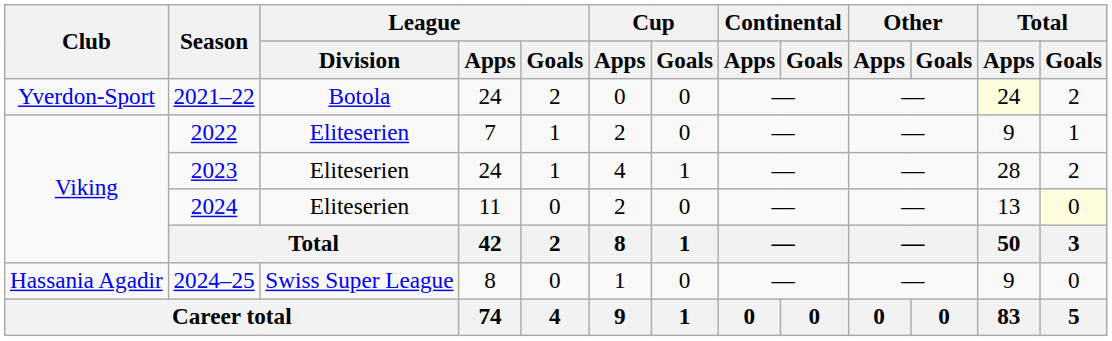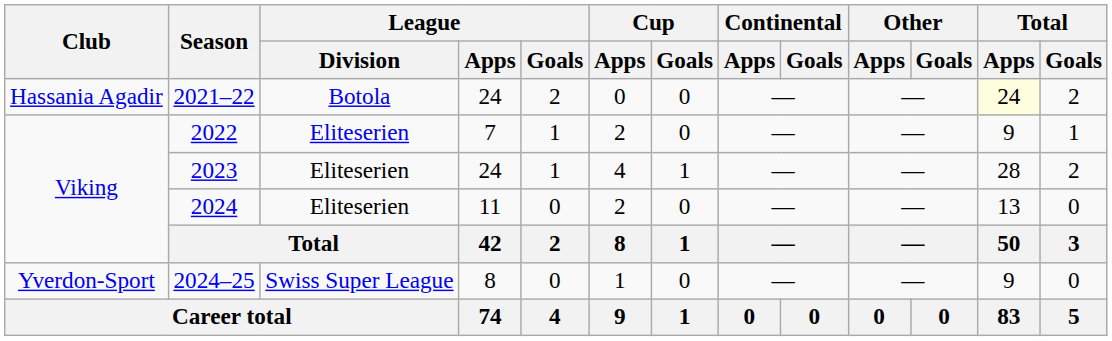2021–22 | Club: Yverdon-Sport -> Hassania Agadir
2024 | Total / Goals: lightyellow background -> no background
2024–25 | Club: Hassania Agadir -> Yverdon-Sport
